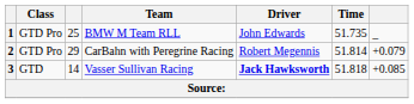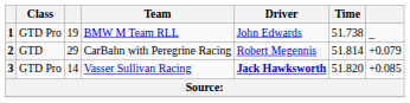1 | column 3: 25 -> 19
1 | Time: 51.735 -> 51.738
2 | Class: GTD Pro -> GTD
3 | Class: GTD -> GTD Pro
3 | Time: 51.818 -> 51.820
